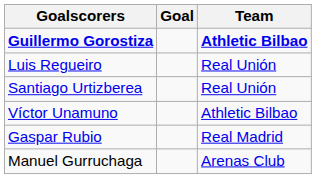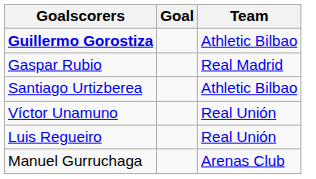Guillermo Gorostiza | Team: bold -> normal
rows swapped: Gaspar Rubio <-> Luis Regueiro
Santiago Urtizberea | Team: Real Unión -> Athletic Bilbao
Víctor Unamuno | Team: Athletic Bilbao -> Real Unión
